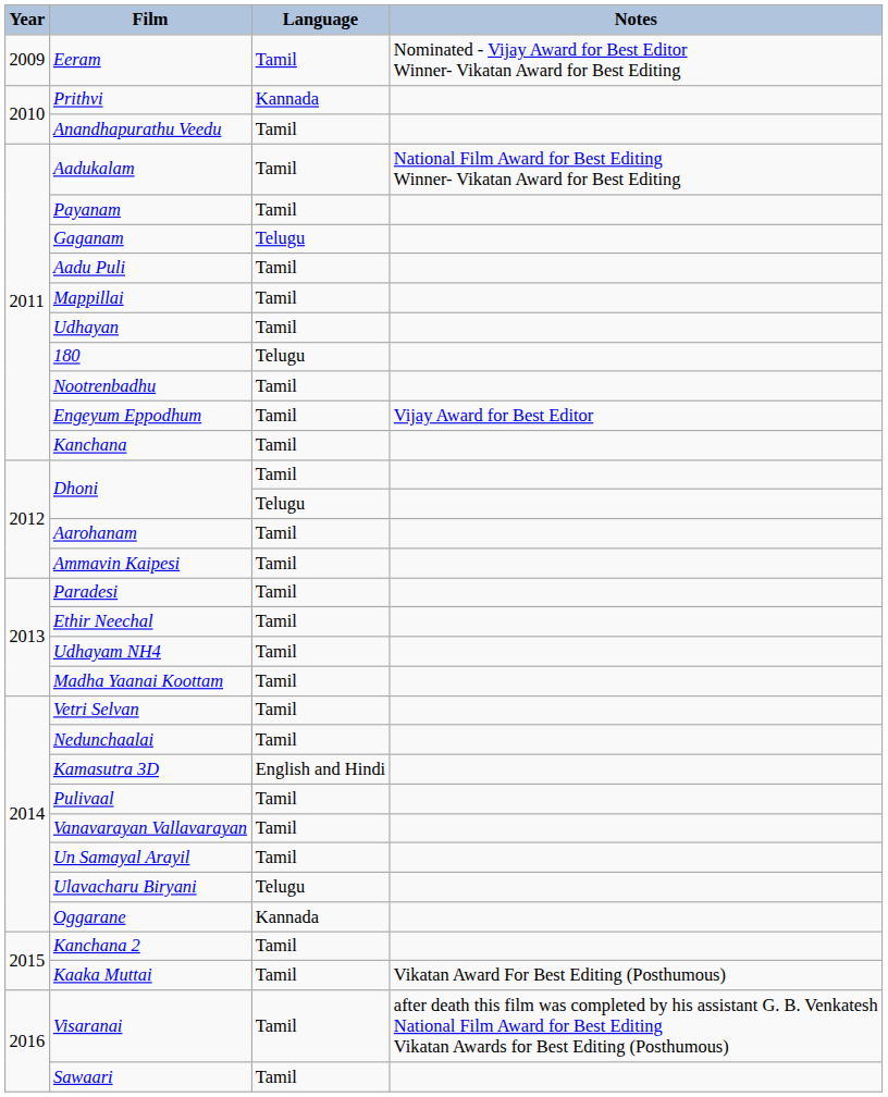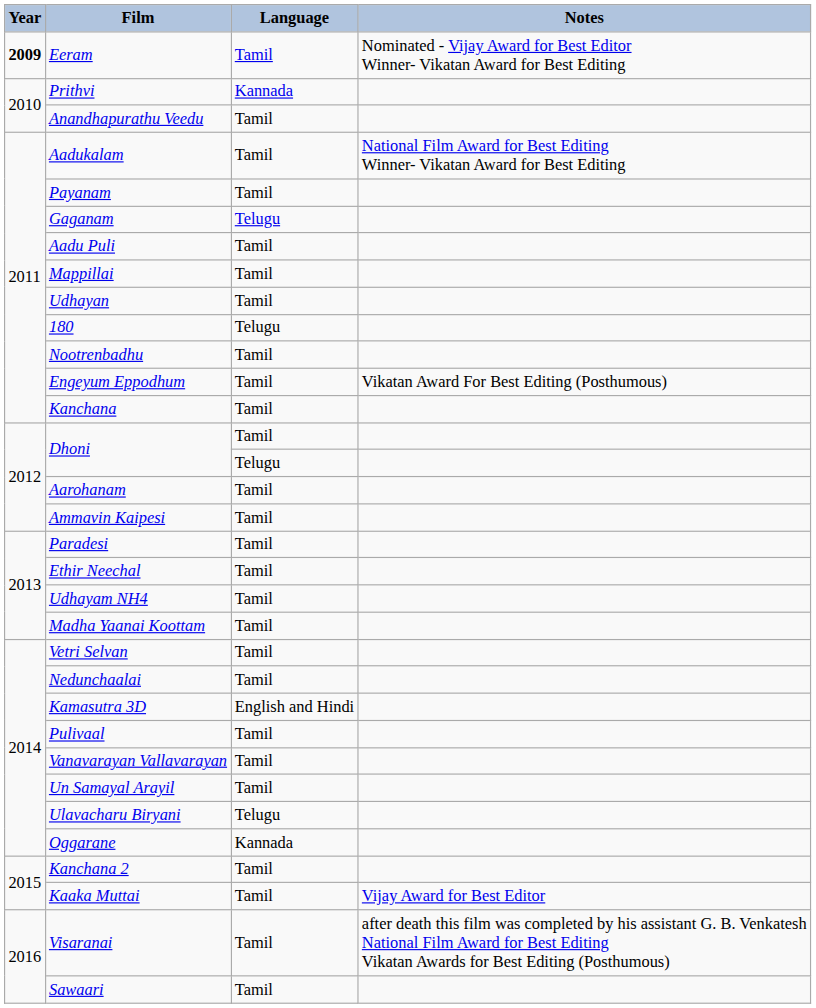Eeram | Year: normal -> bold
Engeyum Eppodhum | Notes: Vijay Award for Best Editor -> Vikatan Award For Best Editing (Posthumous)
Kaaka Muttai | Notes: Vikatan Award For Best Editing (Posthumous) -> Vijay Award for Best Editor
